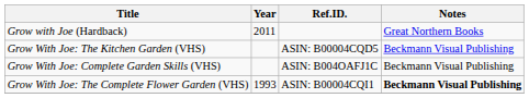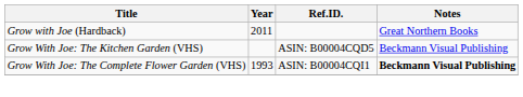- row: Grow With Joe: Complete Garden Skills (VHS) | ASIN: B004OAFJ1C | Beckmann Visual Publishing
